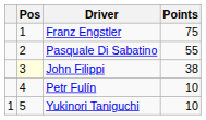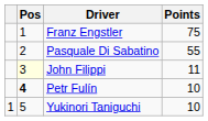John Filippi | Points: 38 -> 11
Petr Fulín | Pos: normal -> bold
